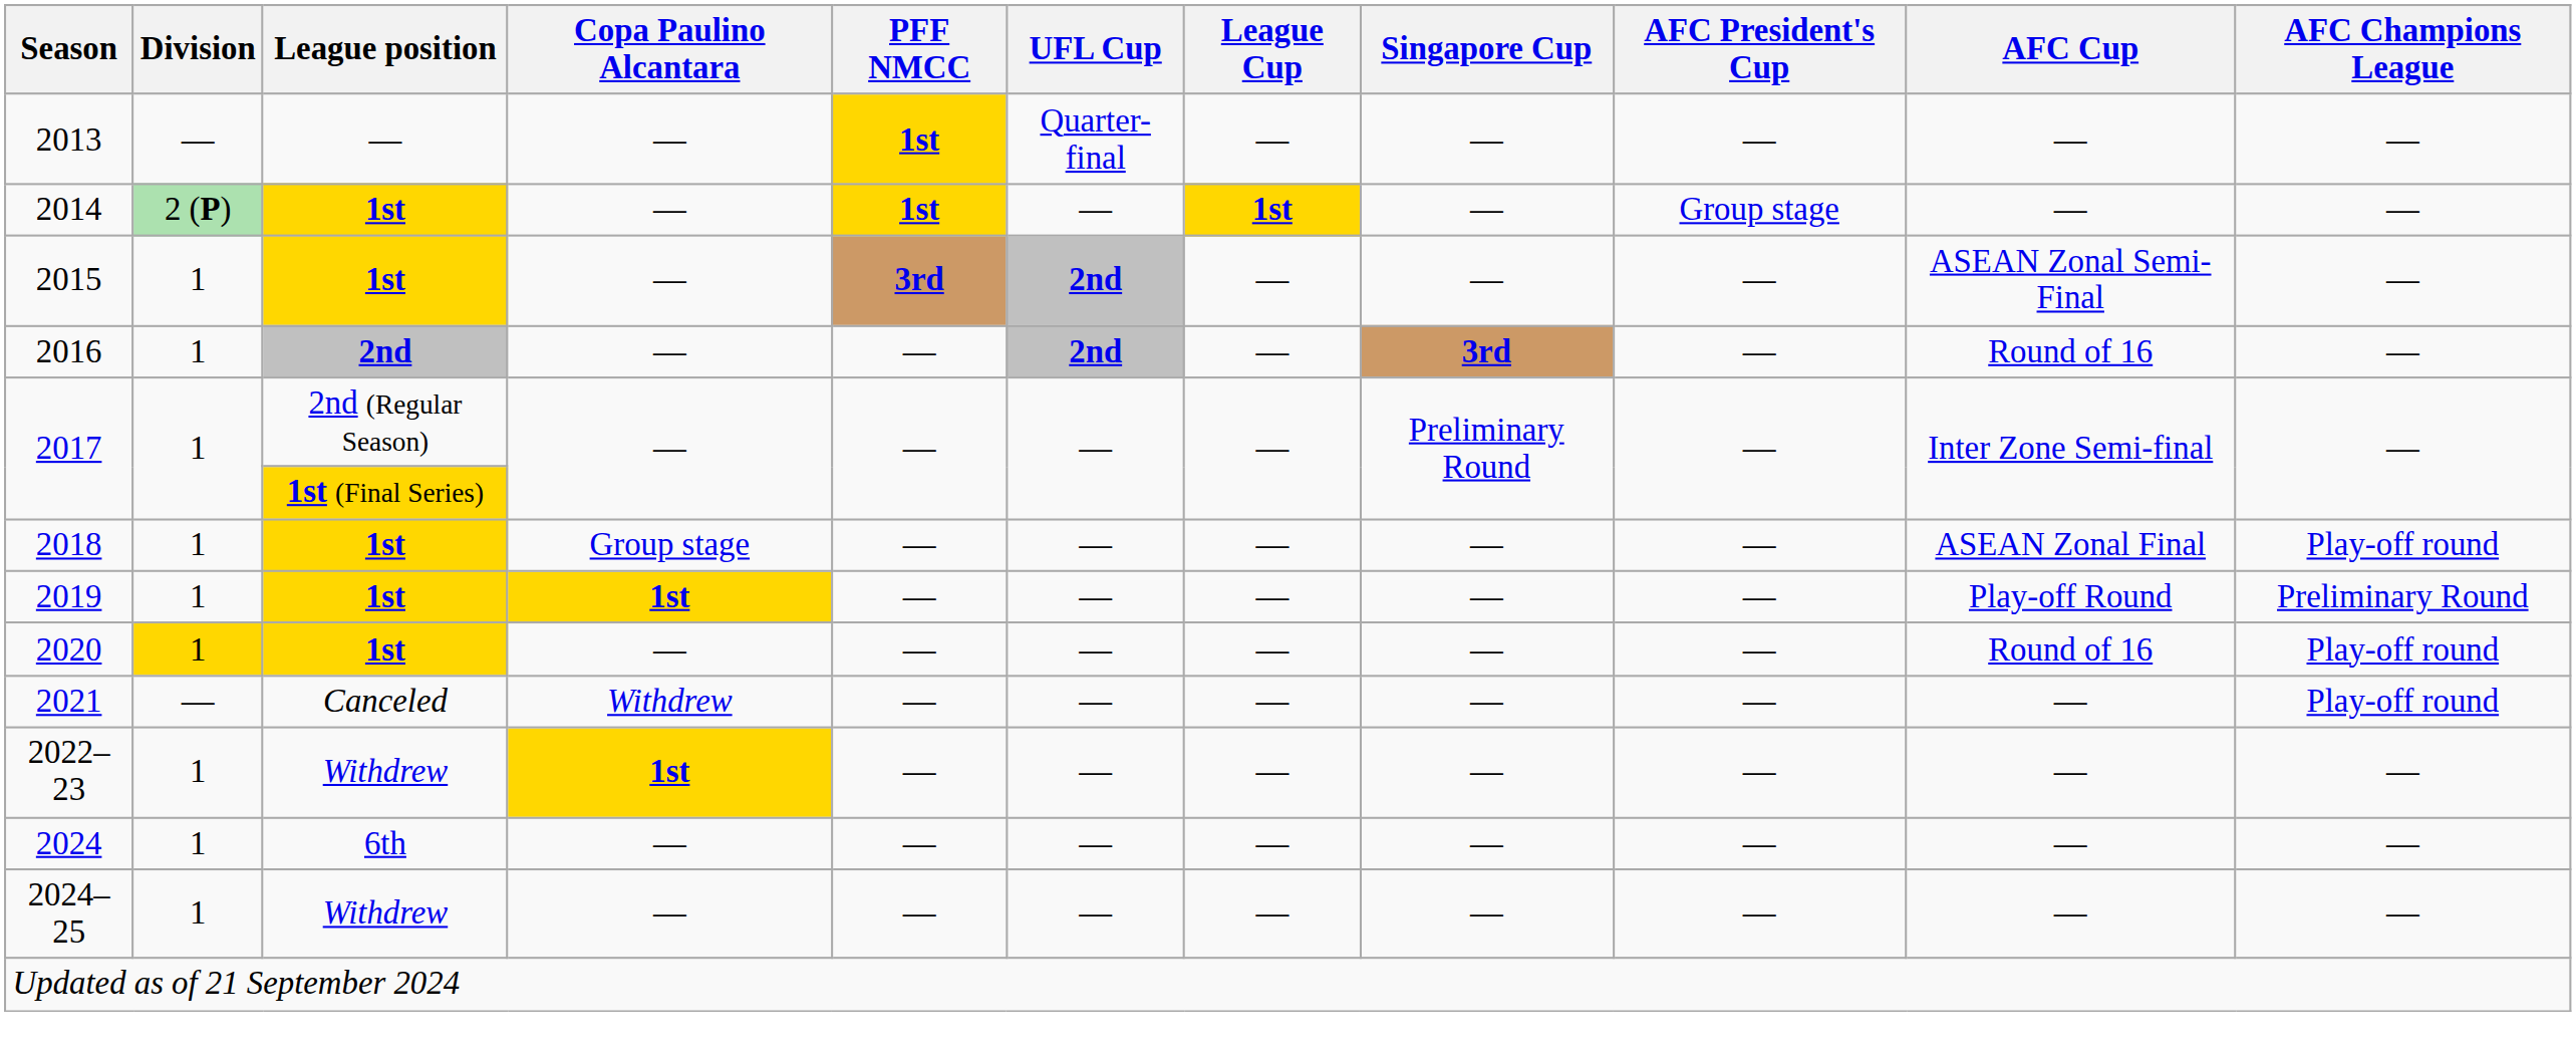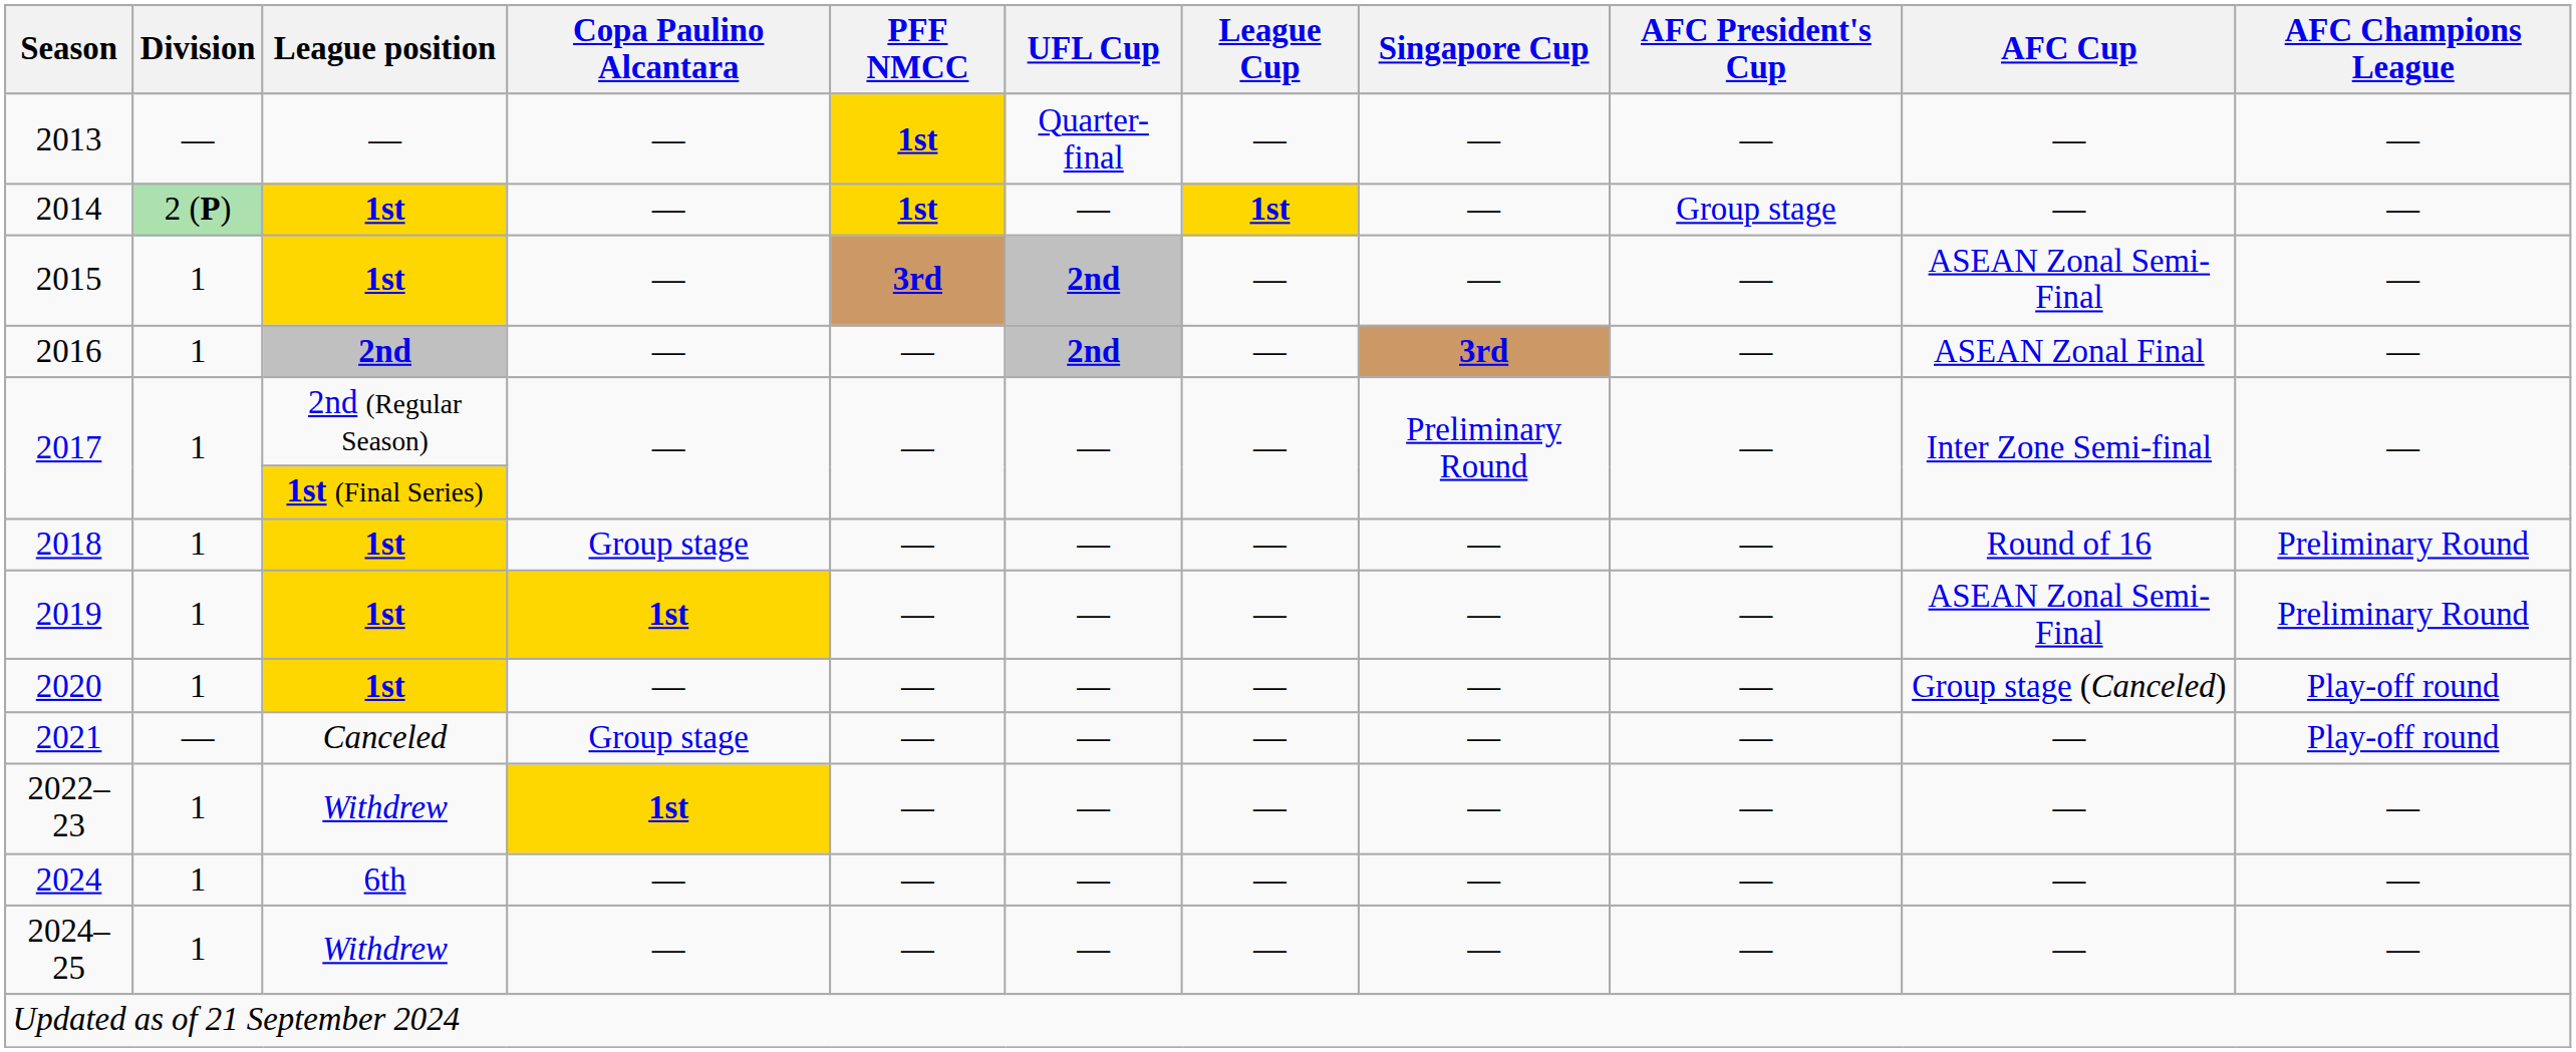2016 | AFC Cup: Round of 16 -> ASEAN Zonal Final
2018 | AFC Cup: ASEAN Zonal Final -> Round of 16
2018 | AFC Champions League: Play-off round -> Preliminary Round
2019 | AFC Cup: Play-off Round -> ASEAN Zonal Semi-Final
2020 | Division: gold background -> no background
2020 | AFC Cup: Round of 16 -> Group stage (Canceled)
2021 | Copa Paulino Alcantara: Withdrew -> Group stage
